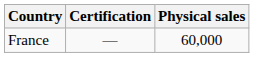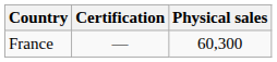France | Physical sales: 60,000 -> 60,300
